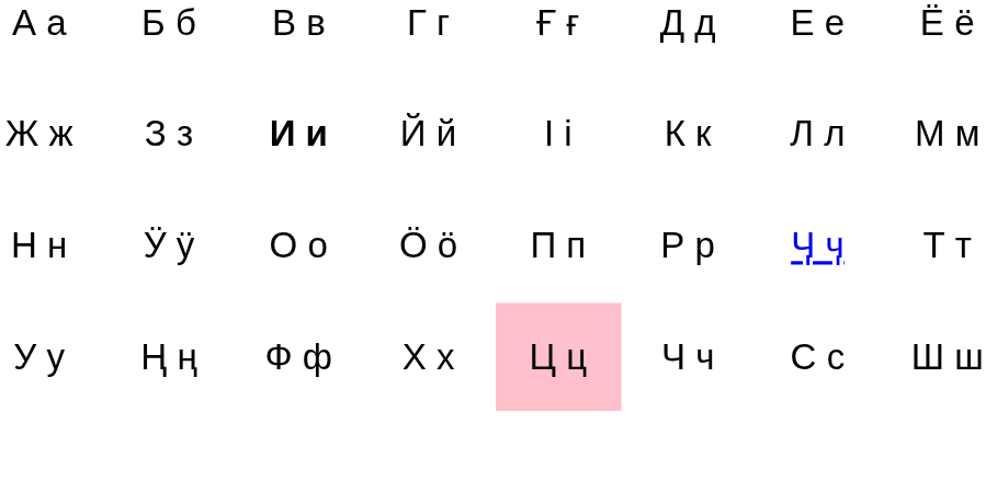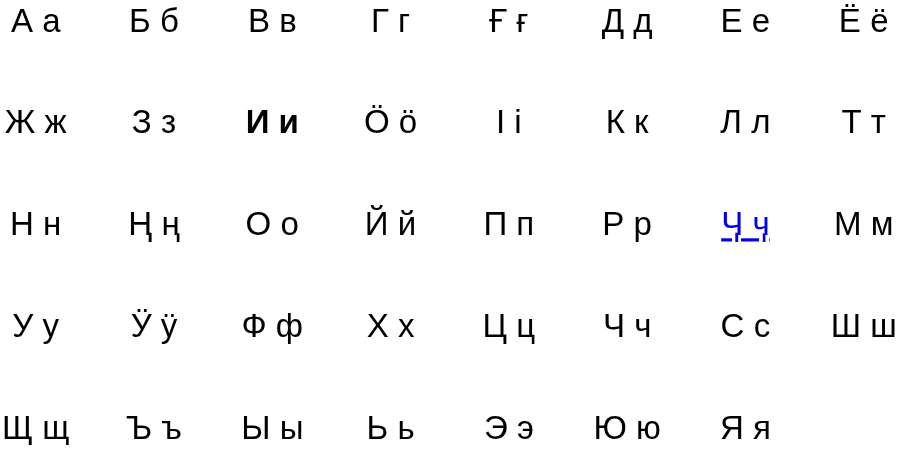Ж ж | column 4: Й й -> Ӧ ӧ
Ж ж | column 8: М м -> Т т
Н н | column 2: Ӱ ӱ -> Ң ң
Н н | column 4: Ӧ ӧ -> Й й
Н н | column 8: Т т -> М м
У у | column 2: Ң ң -> Ӱ ӱ
У у | column 5: pink background -> no background
+ row: Щ щ | Ъ ъ | Ы ы | Ь ь | Э э | Ю ю | Я я
